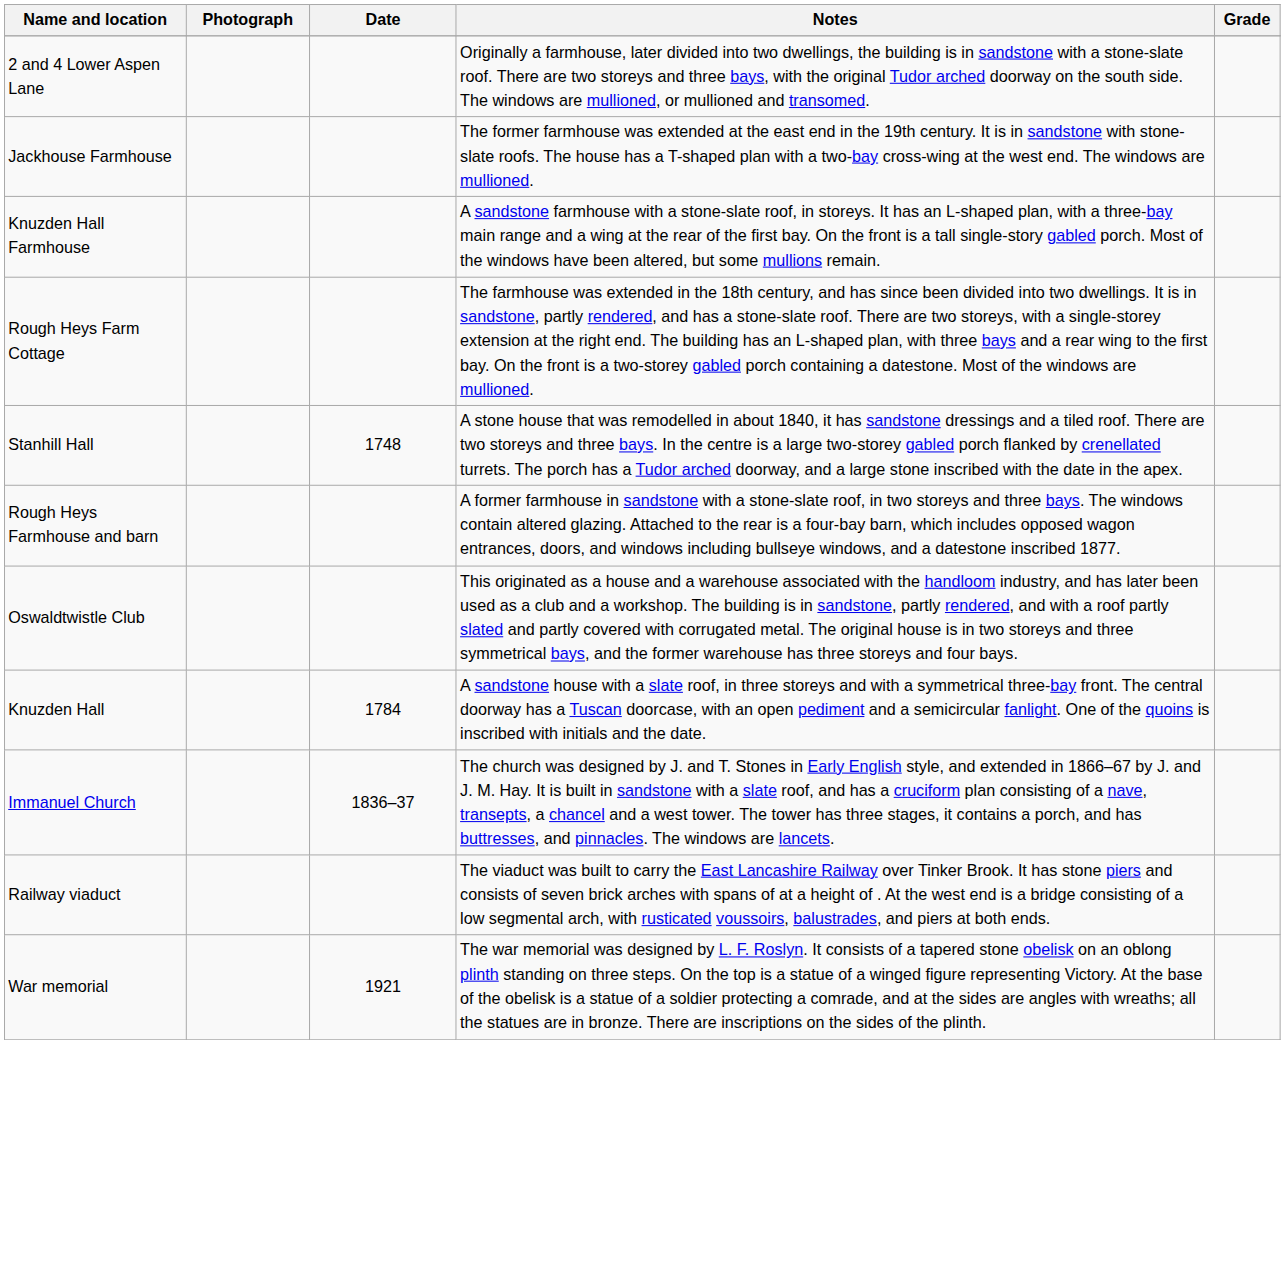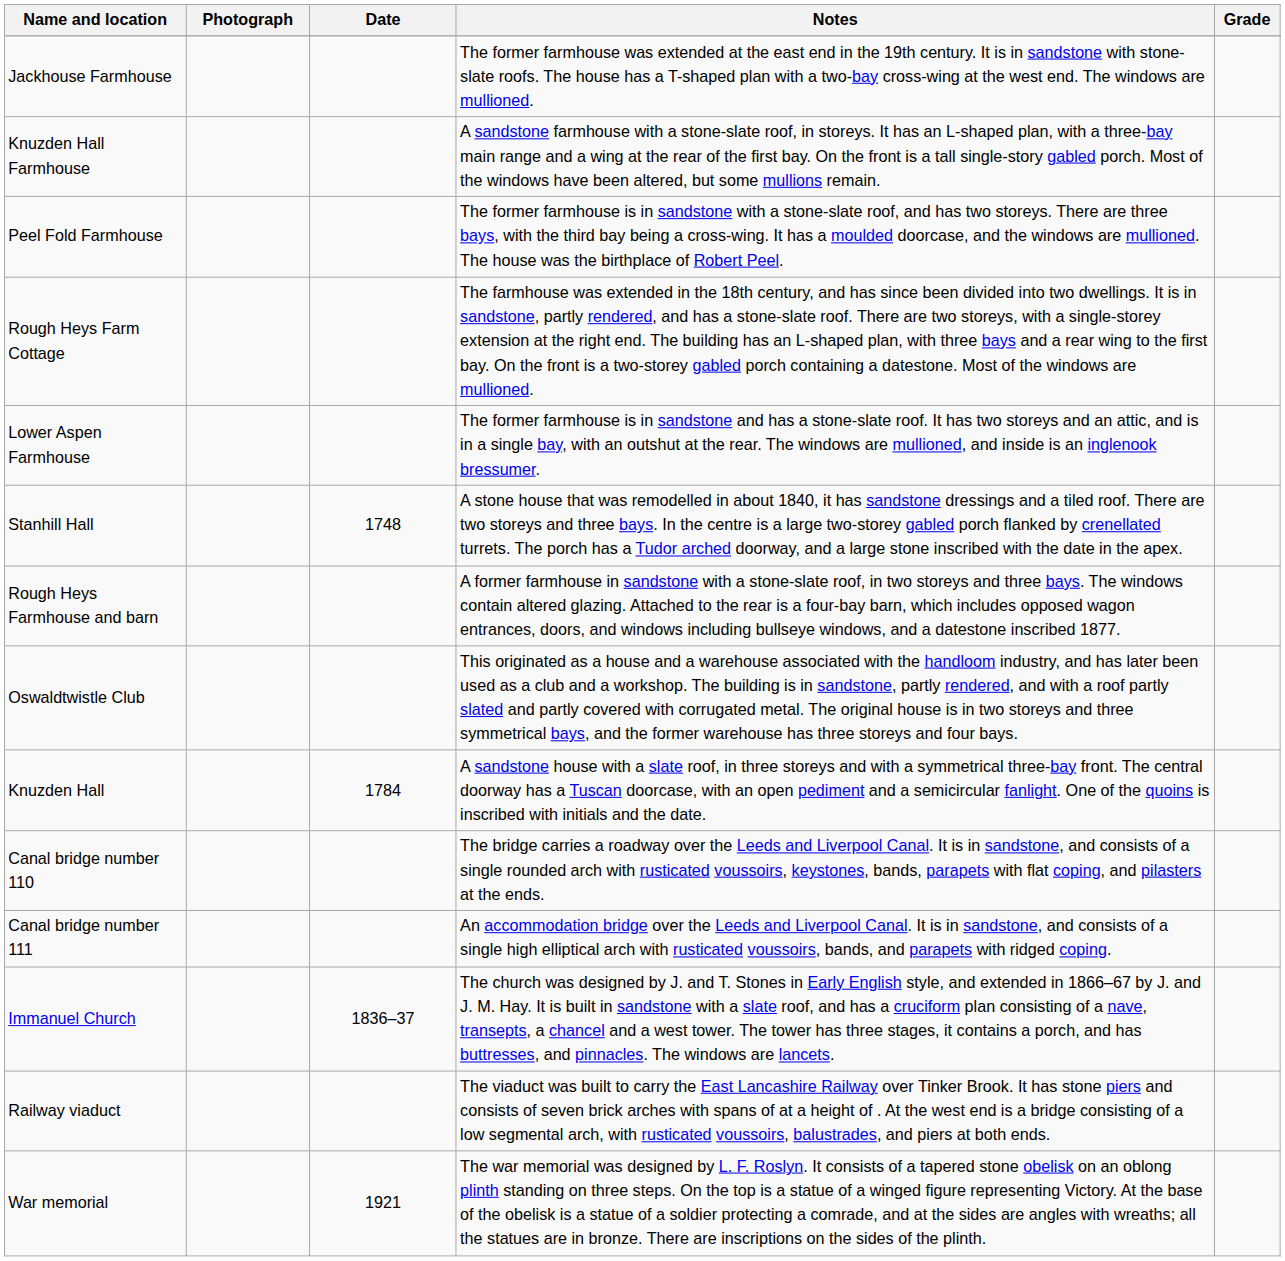- row: 2 and 4 Lower Aspen Lane | Originally a farmhouse, later divided into two dwellings, the building is in sandstone with a stone-slate roof. There are two storeys and three bays, with the original Tudor arched doorway on the south side. The windows are mullioned, or mullioned and transomed.
+ row: Peel Fold Farmhouse | The former farmhouse is in sandstone with a stone-slate roof, and has two storeys. There are three bays, with the third bay being a cross-wing. It has a moulded doorcase, and the windows are mullioned. The house was the birthplace of Robert Peel.
+ row: Lower Aspen Farmhouse | The former farmhouse is in sandstone and has a stone-slate roof. It has two storeys and an attic, and is in a single bay, with an outshut at the rear. The windows are mullioned, and inside is an inglenook bressumer.
+ row: Canal bridge number 110 | The bridge carries a roadway over the Leeds and Liverpool Canal. It is in sandstone, and consists of a single rounded arch with rusticated voussoirs, keystones, bands, parapets with flat coping, and pilasters at the ends.
+ row: Canal bridge number 111 | An accommodation bridge over the Leeds and Liverpool Canal. It is in sandstone, and consists of a single high elliptical arch with rusticated voussoirs, bands, and parapets with ridged coping.
